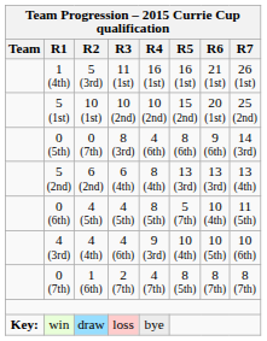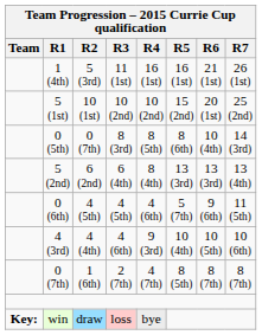0 (5th) | Team Progression – 2015 Currie Cup qualification / R4: 4 (6th) -> 8 (5th)
0 (5th) | Team Progression – 2015 Currie Cup qualification / R6: 9 (6th) -> 10 (4th)
0 (6th) | Team Progression – 2015 Currie Cup qualification / R4: 8 (5th) -> 4 (6th)
0 (6th) | Team Progression – 2015 Currie Cup qualification / R6: 10 (4th) -> 9 (6th)
